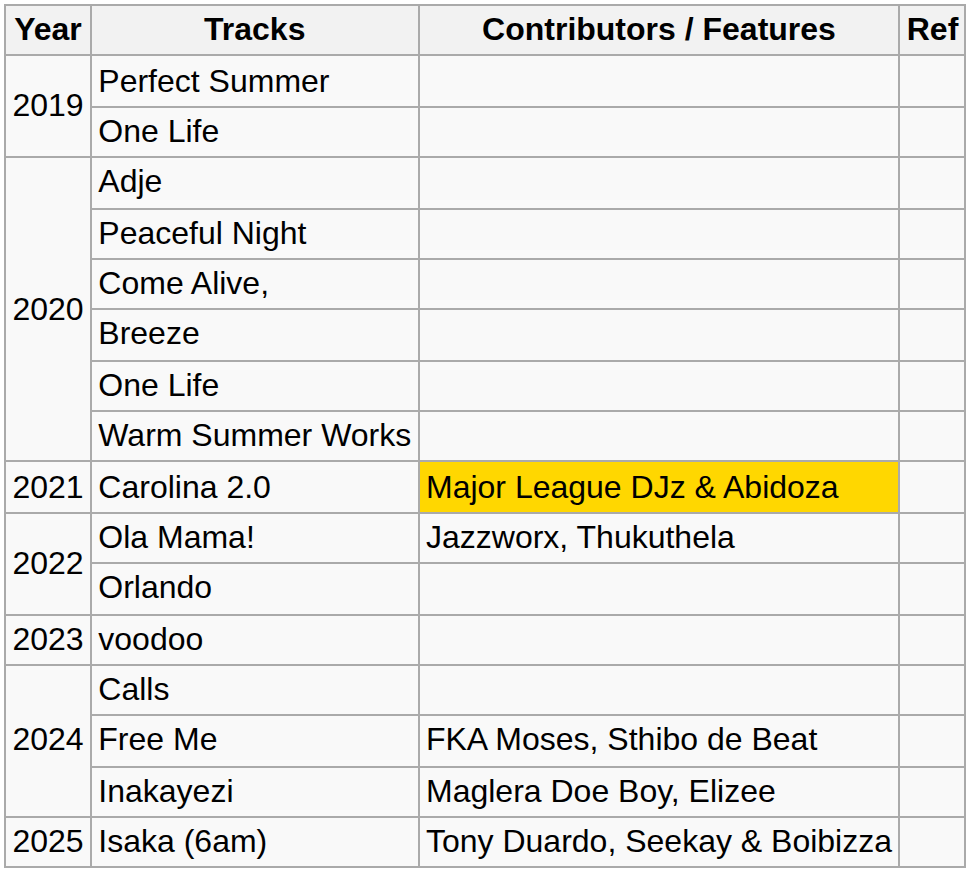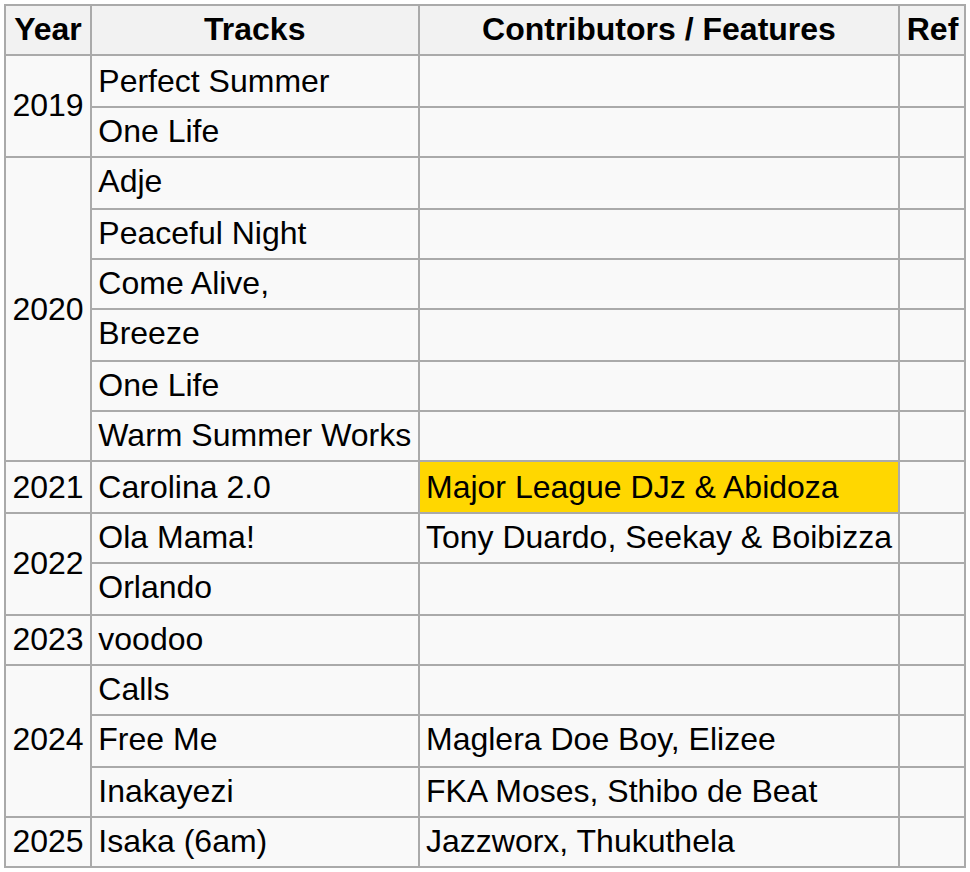Ola Mama! | Contributors / Features: Jazzworx, Thukuthela -> Tony Duardo, Seekay & Boibizza
Free Me | Contributors / Features: FKA Moses, Sthibo de Beat -> Maglera Doe Boy, Elizee
Inakayezi | Contributors / Features: Maglera Doe Boy, Elizee -> FKA Moses, Sthibo de Beat
Isaka (6am) | Contributors / Features: Tony Duardo, Seekay & Boibizza -> Jazzworx, Thukuthela
